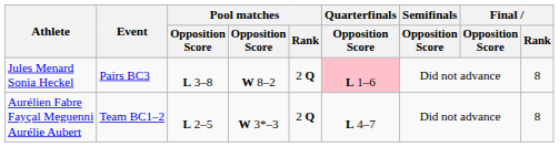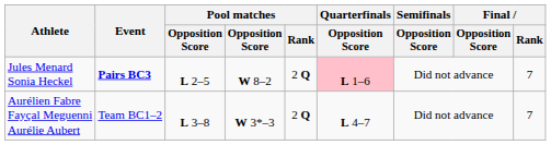Jules Menard Sonia Heckel | Event: normal -> bold
Jules Menard Sonia Heckel | column 3: L 3–8 -> L 2–5
Jules Menard Sonia Heckel | Final / Rank: 8 -> 7
Aurélien Fabre Fayçal Meguenni Aurélie Aubert | column 3: L 2–5 -> L 3–8
Aurélien Fabre Fayçal Meguenni Aurélie Aubert | Final / Rank: 8 -> 7
